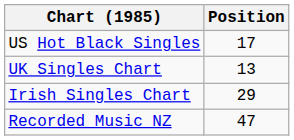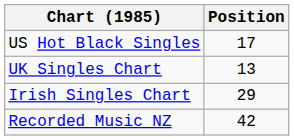Recorded Music NZ | Position: 47 -> 42
